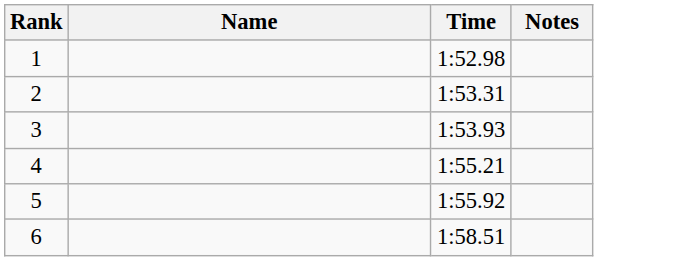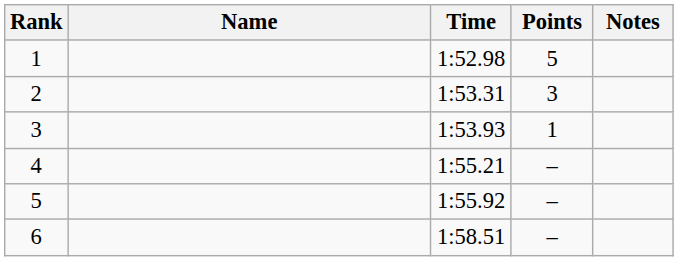+ column: Points | 5 | 3 | 1 | – | – | –
